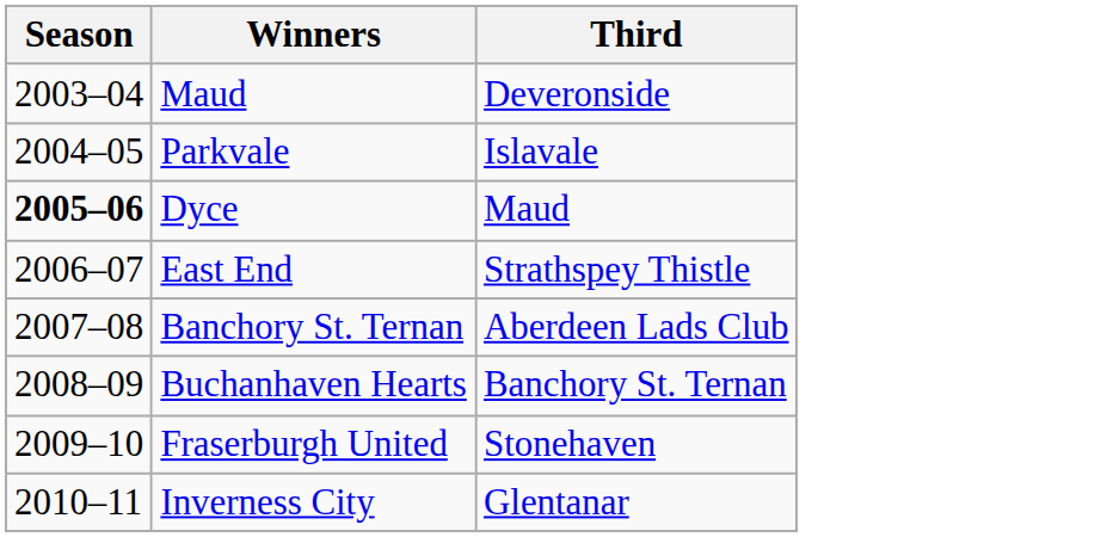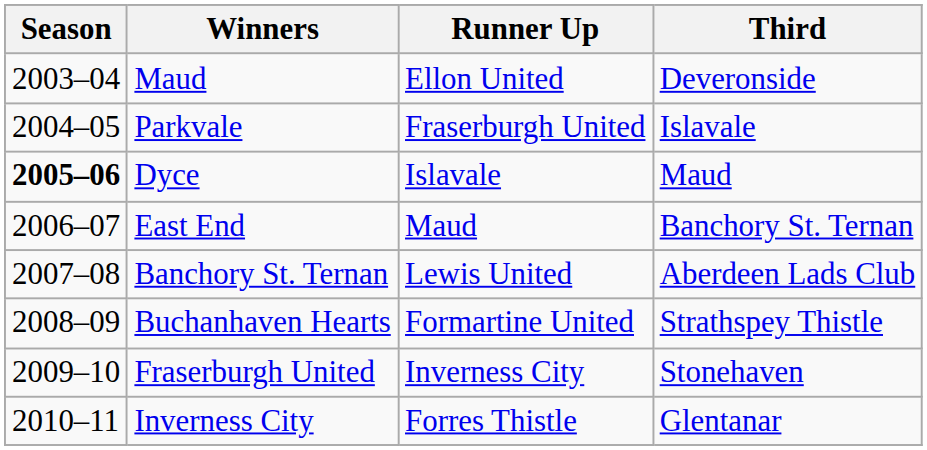+ column: Runner Up | Ellon United | Fraserburgh United | Islavale | Maud | Lewis United | Formartine United | Inverness City | Forres Thistle
East End | Third: Strathspey Thistle -> Banchory St. Ternan
Buchanhaven Hearts | Third: Banchory St. Ternan -> Strathspey Thistle
